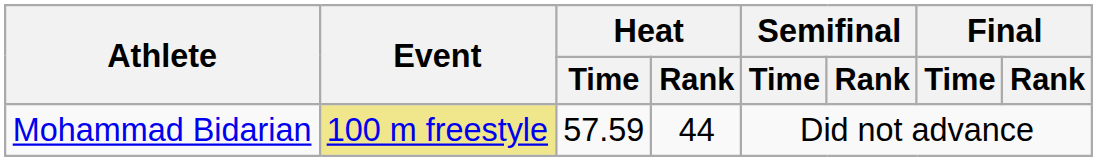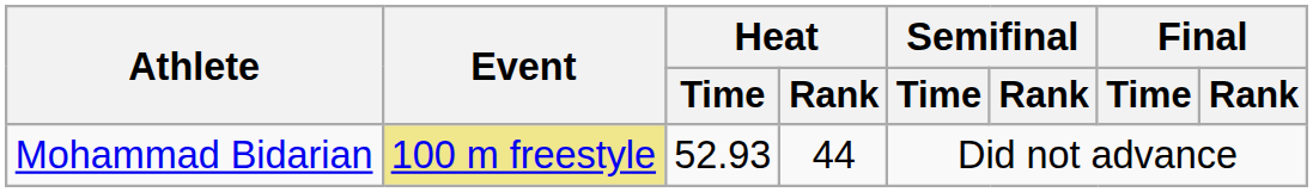Mohammad Bidarian | Heat / Time: 57.59 -> 52.93
